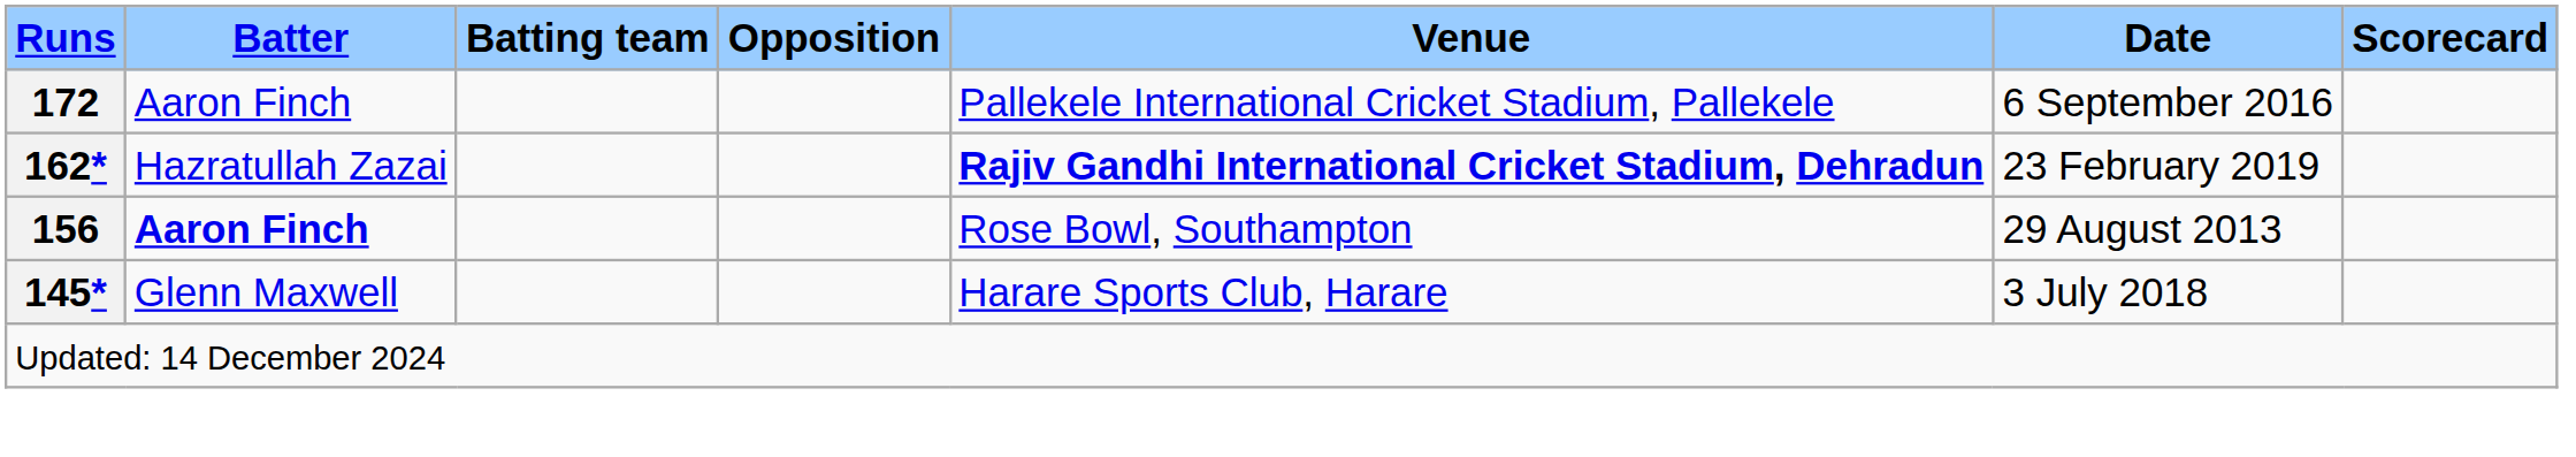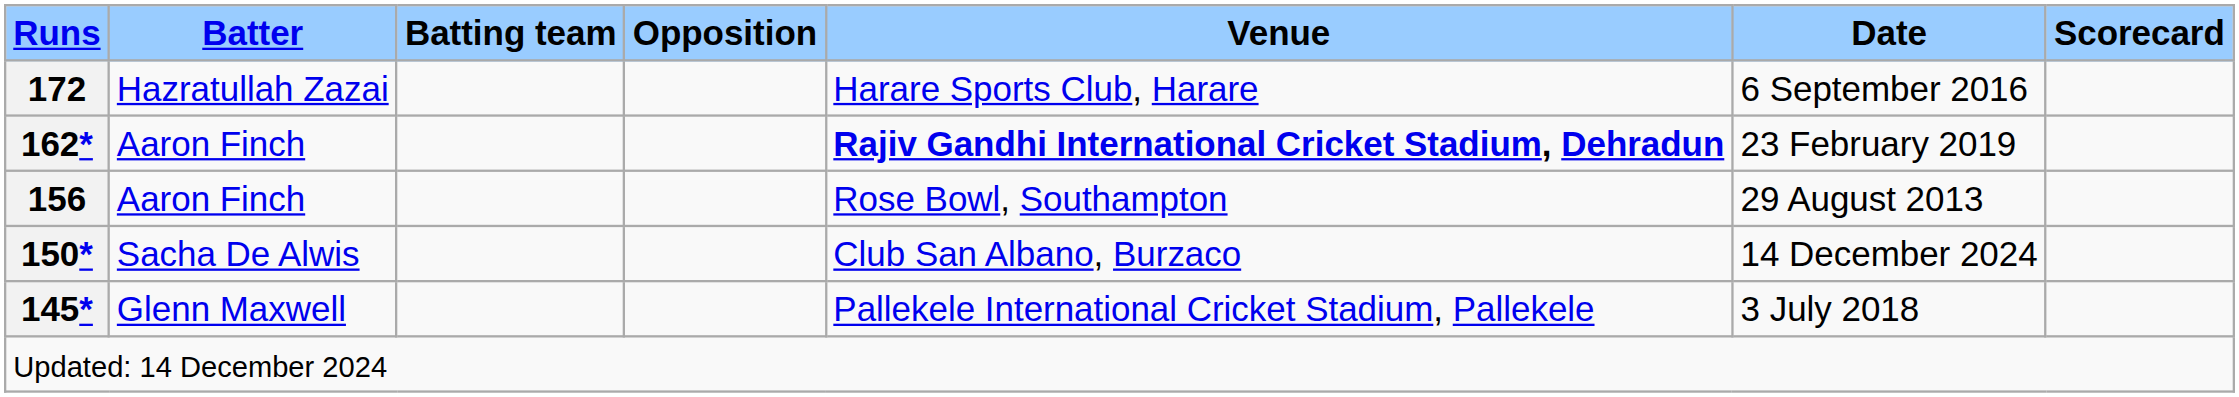172 | Batter: Aaron Finch -> Hazratullah Zazai
172 | Venue: Pallekele International Cricket Stadium, Pallekele -> Harare Sports Club, Harare
162* | Batter: Hazratullah Zazai -> Aaron Finch
156 | Batter: bold -> normal
+ row: 150* | Sacha De Alwis | Club San Albano, Burzaco | 14 December 2024
145* | Venue: Harare Sports Club, Harare -> Pallekele International Cricket Stadium, Pallekele
